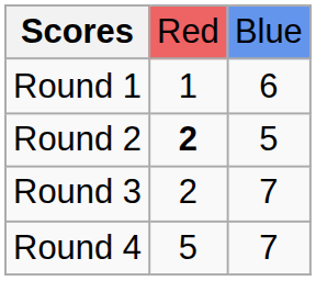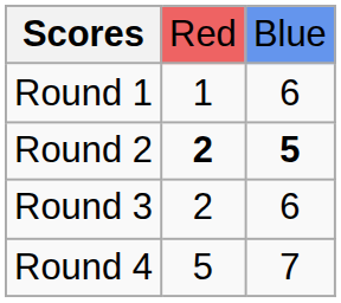Round 2 | column 3: normal -> bold
Round 3 | column 3: 7 -> 6
